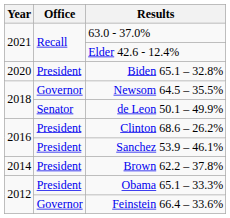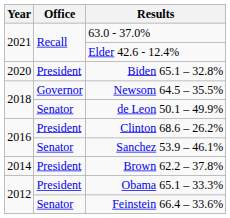Sanchez 53.9 – 46.1% | Office: President -> Senator
Feinstein 66.4 – 33.6% | Office: Governor -> Senator
